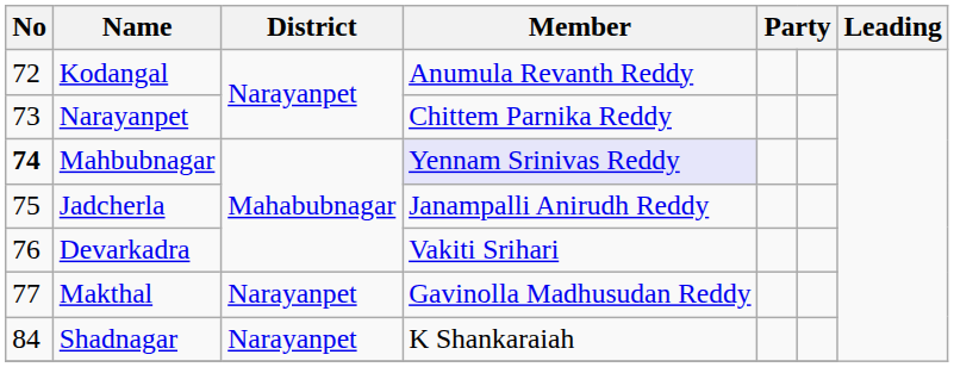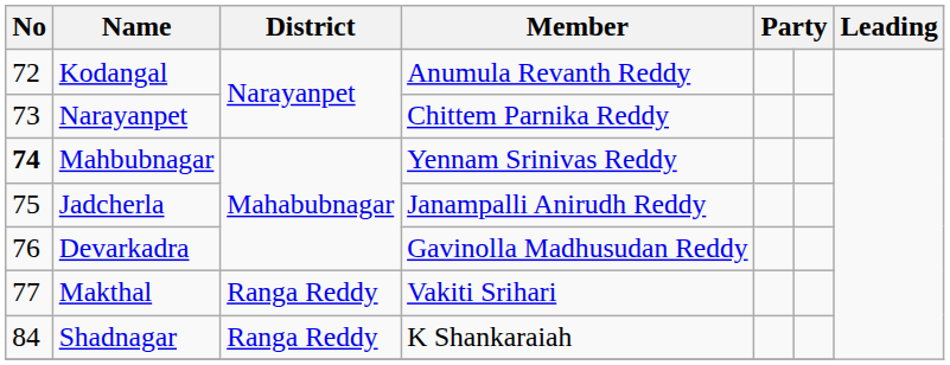Mahbubnagar | Member: lavender background -> no background
Devarkadra | Member: Vakiti Srihari -> Gavinolla Madhusudan Reddy
Makthal | District: Narayanpet -> Ranga Reddy
Makthal | Member: Gavinolla Madhusudan Reddy -> Vakiti Srihari
Shadnagar | District: Narayanpet -> Ranga Reddy
